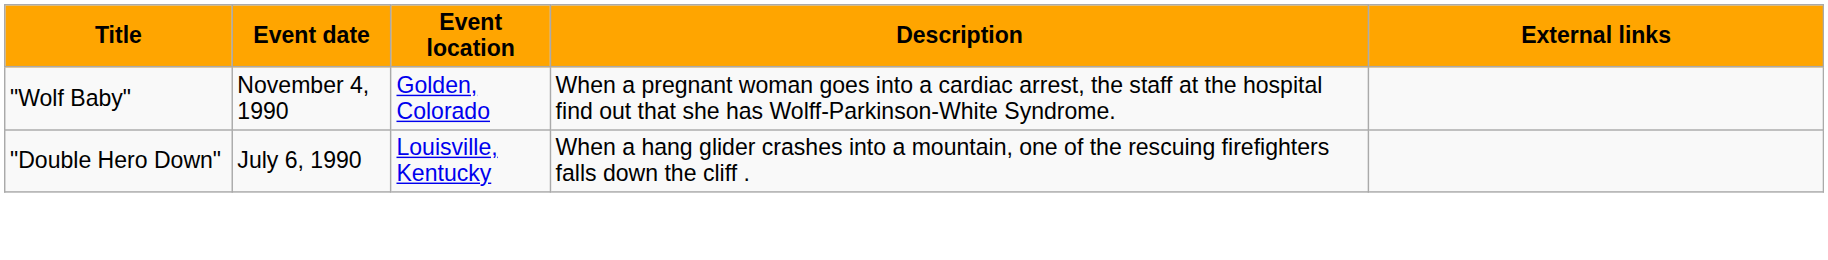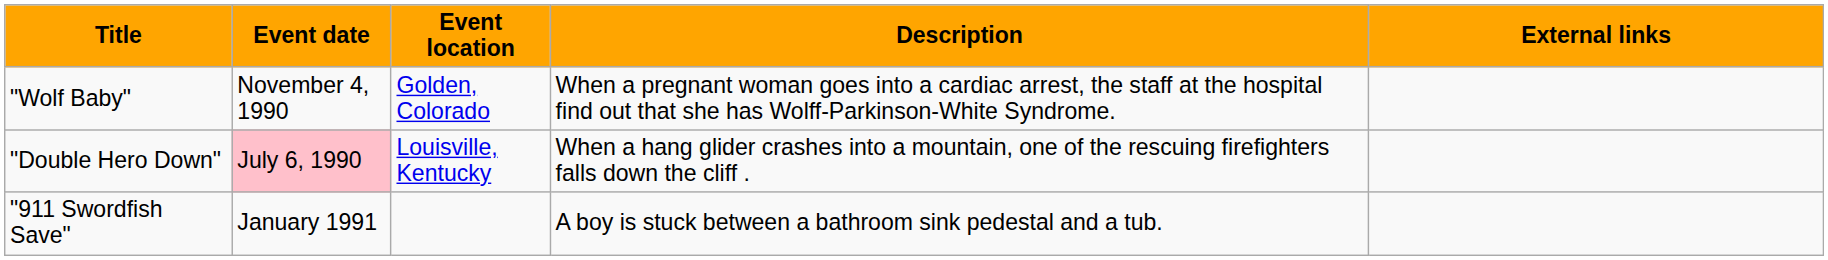"Double Hero Down" | Event date: no background -> pink background
+ row: "911 Swordfish Save" | January 1991 | A boy is stuck between a bathroom sink pedestal and a tub.
